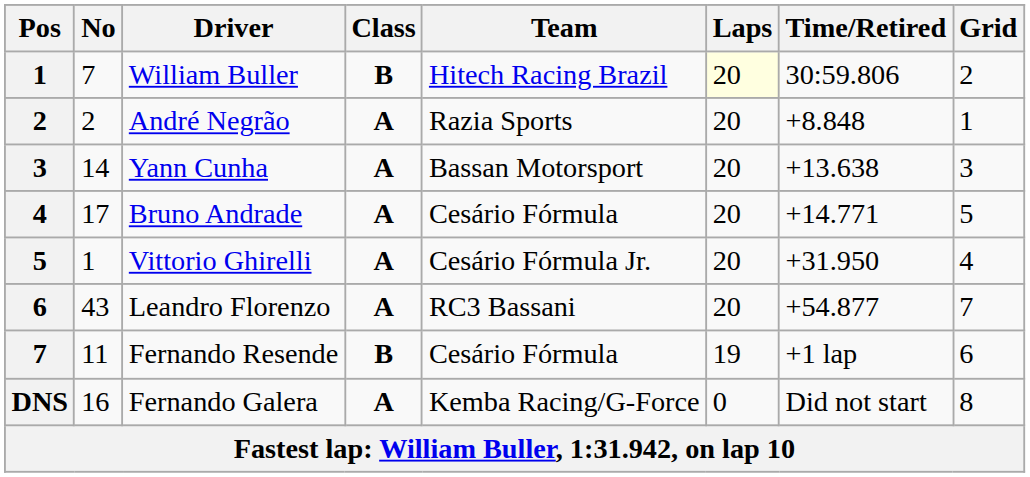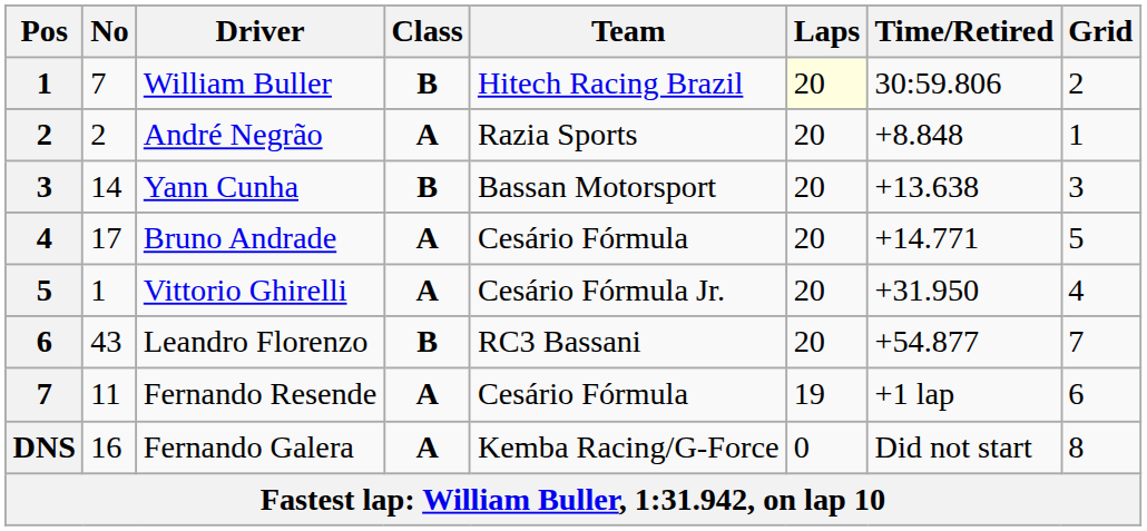Yann Cunha | Class: A -> B
Leandro Florenzo | Class: A -> B
Fernando Resende | Class: B -> A
